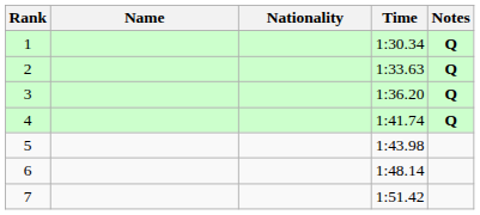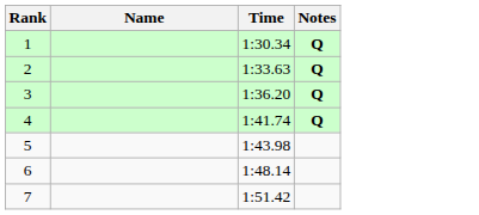- column: Nationality
